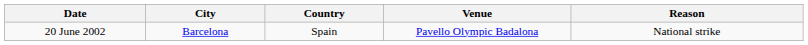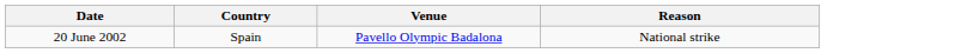- column: City | Barcelona
